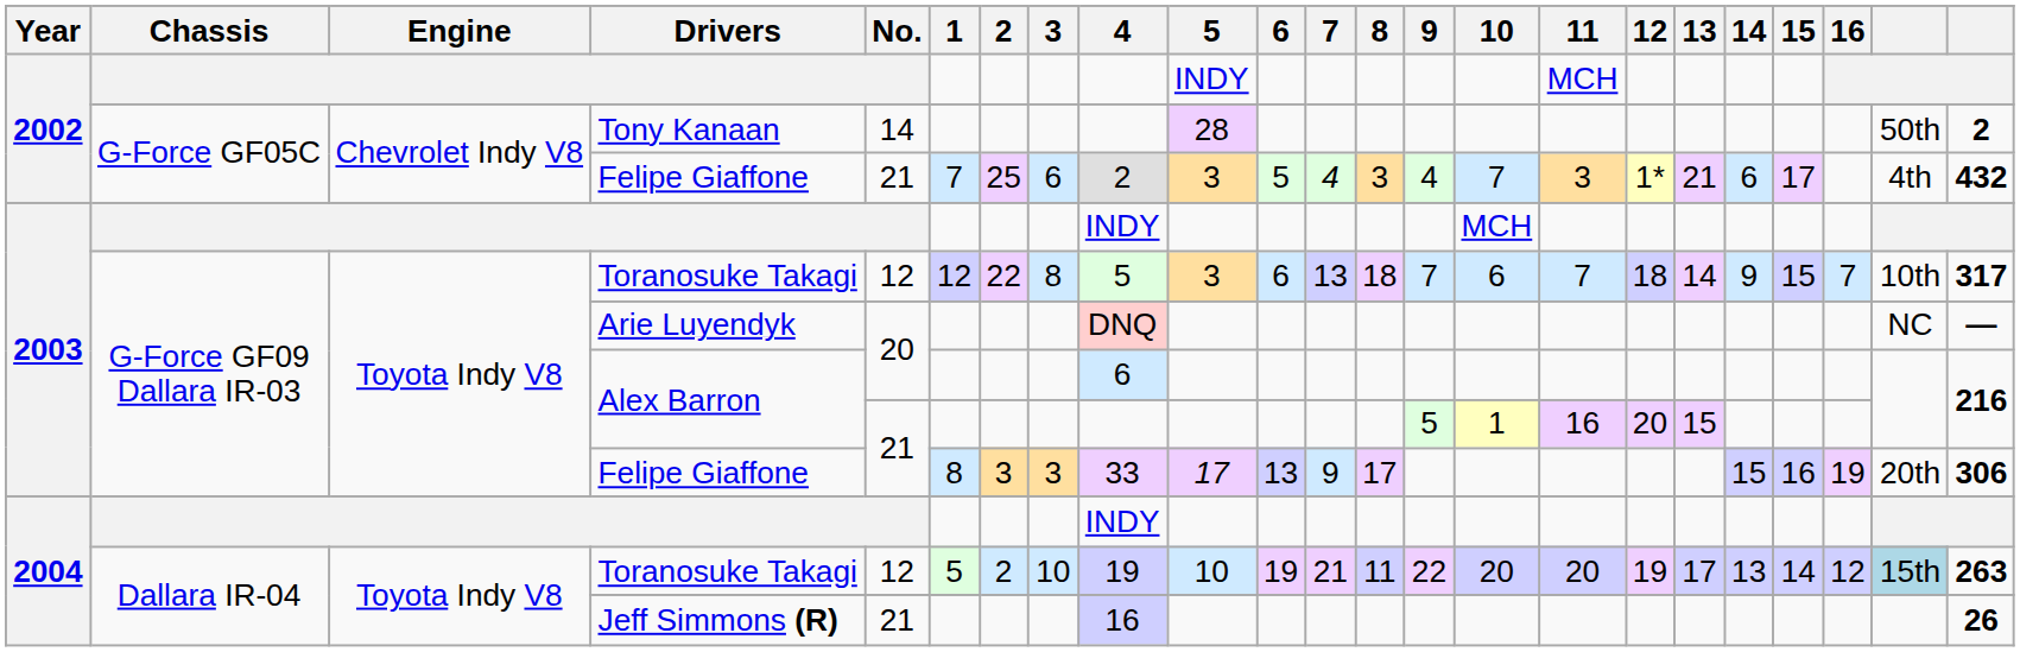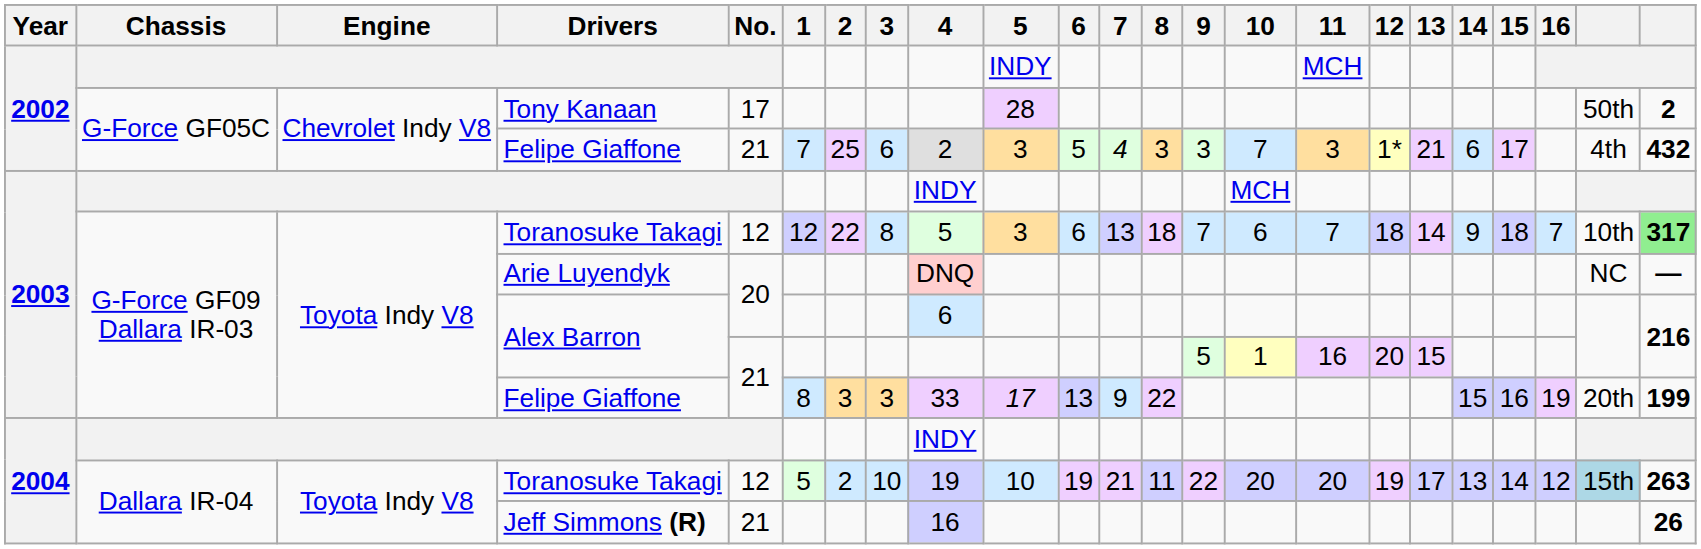Tony Kanaan | No.: 14 -> 17
2002 / Felipe Giaffone | 9: 4 -> 3
2003 / Toranosuke Takagi | 15: 15 -> 18
2003 / Toranosuke Takagi | column 23: no background -> lightgreen background
2003 / Felipe Giaffone | 8: 17 -> 22
2003 / Felipe Giaffone | column 23: 306 -> 199
